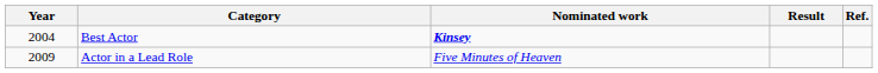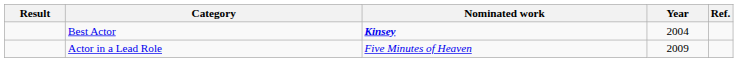columns swapped: Year <-> Result
